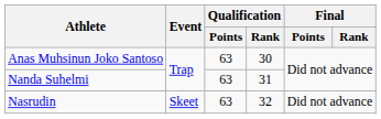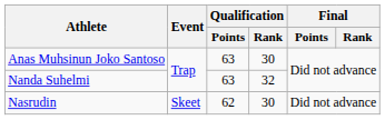Nanda Suhelmi | Qualification / Rank: 31 -> 32
Nasrudin | Qualification / Points: 63 -> 62
Nasrudin | Qualification / Rank: 32 -> 30
